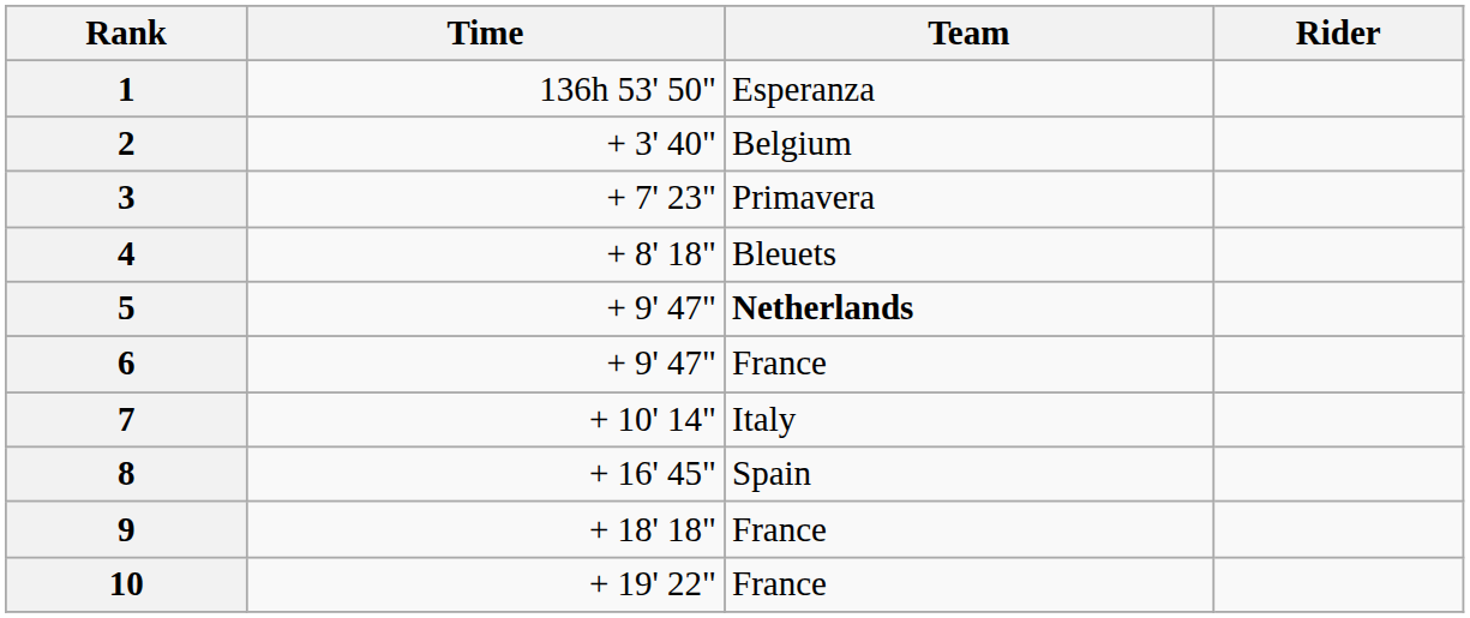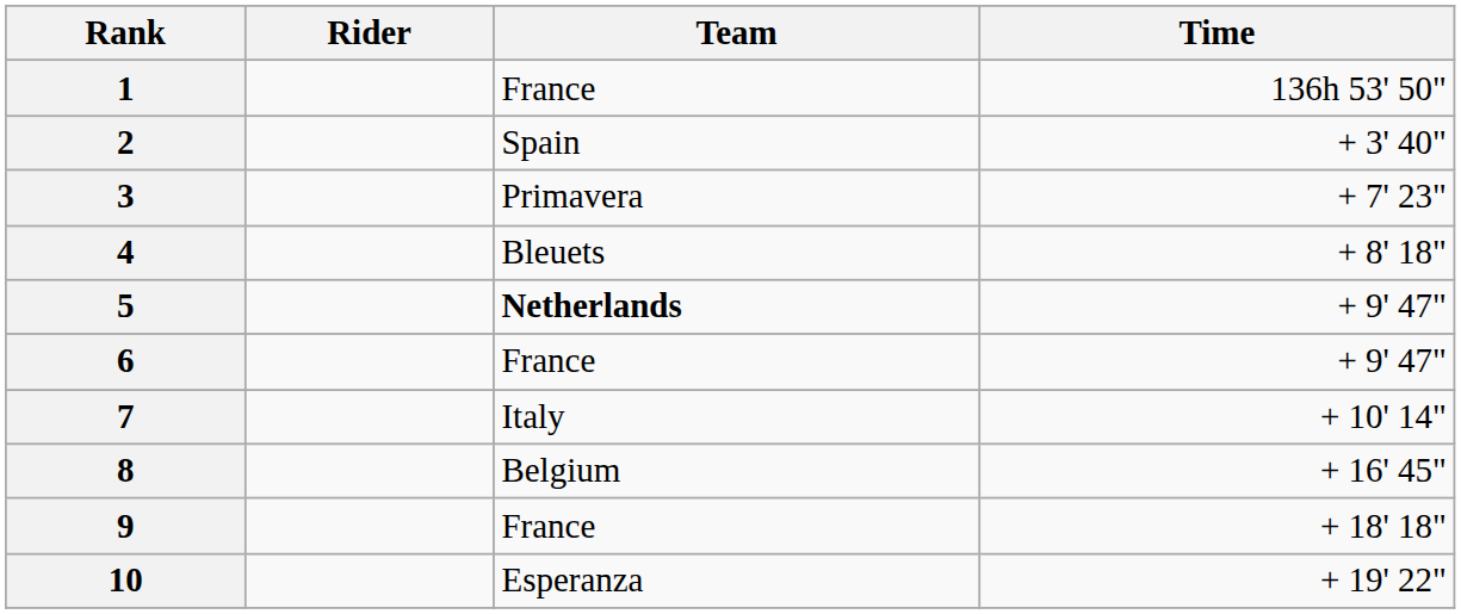columns swapped: Rider <-> Time
1 | Team: Esperanza -> France
2 | Team: Belgium -> Spain
8 | Team: Spain -> Belgium
10 | Team: France -> Esperanza
